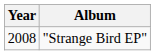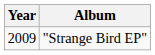"Strange Bird EP" | Year: 2008 -> 2009
